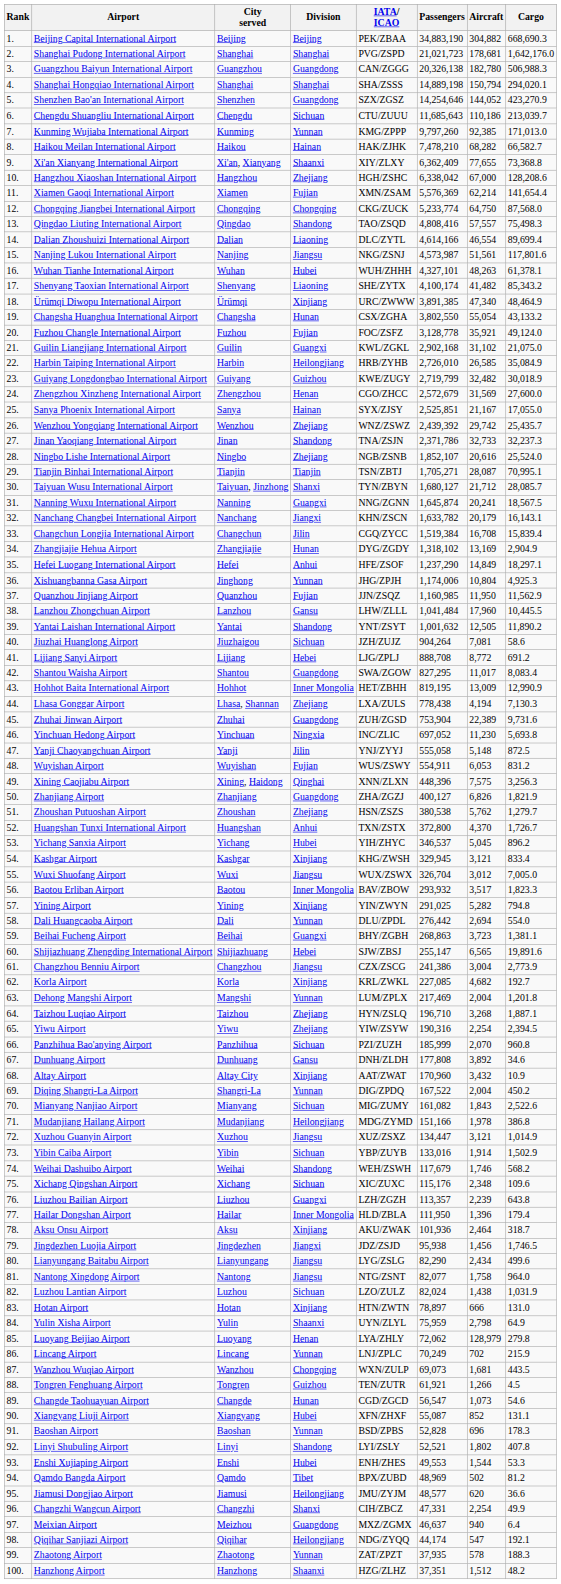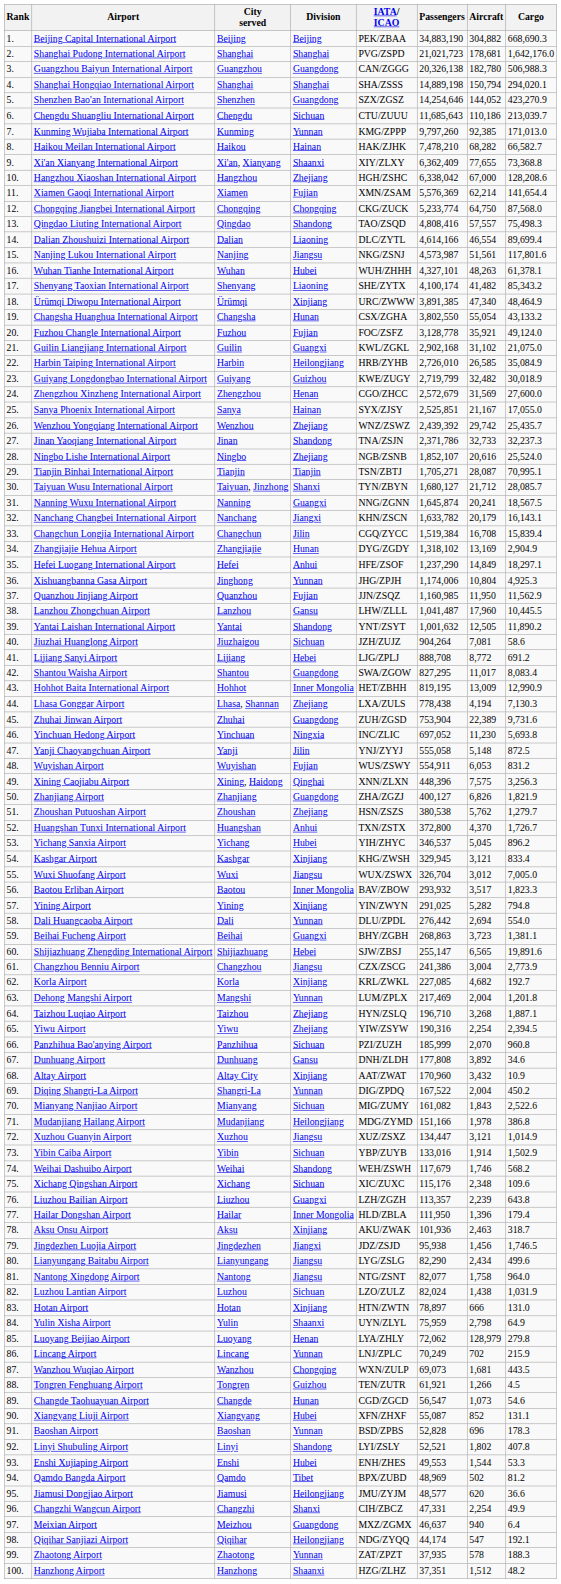Lanzhou Zhongchuan Airport | Passengers: 1,041,484 -> 1,041,487
Aksu Onsu Airport | Aircraft: 2,464 -> 2,463
